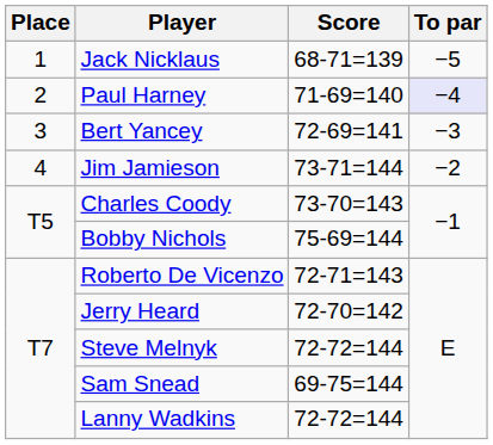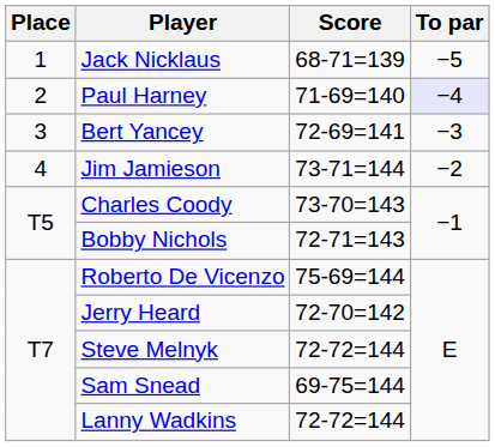Bobby Nichols | Score: 75-69=144 -> 72-71=143
Roberto De Vicenzo | Score: 72-71=143 -> 75-69=144
